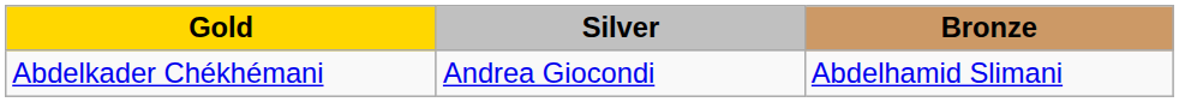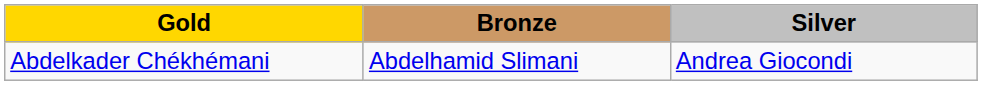columns swapped: Silver <-> Bronze
